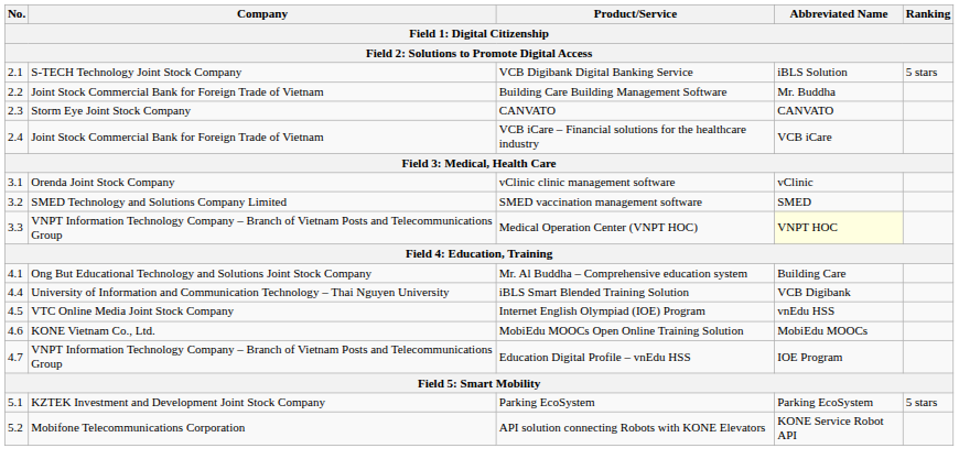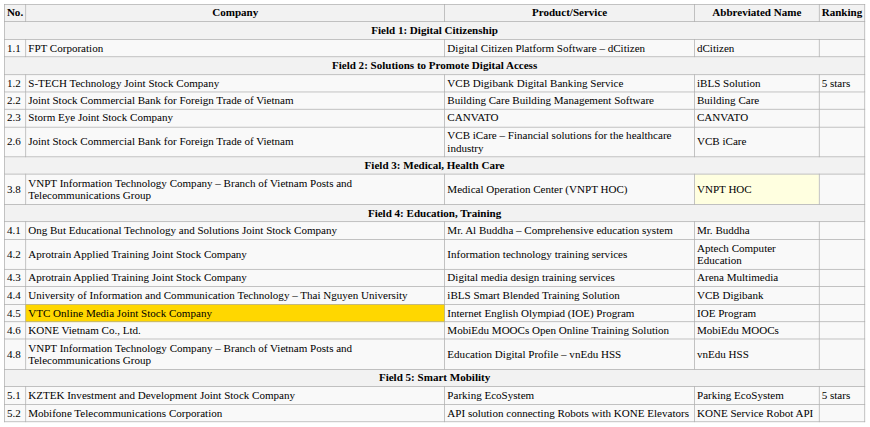+ row: 1.1 | FPT Corporation | Digital Citizen Platform Software – dCitizen | dCitizen
VCB Digibank Digital Banking Service | No.: 2.1 -> 1.2
Building Care Building Management Software | Abbreviated Name: Mr. Buddha -> Building Care
VCB iCare – Financial solutions for the healthcare industry | No.: 2.4 -> 2.6
- row: 3.1 | Orenda Joint Stock Company | vClinic clinic management software | vClinic
- row: 3.2 | SMED Technology and Solutions Company Limited | SMED vaccination management software | SMED
Medical Operation Center (VNPT HOC) | No.: 3.3 -> 3.8
Mr. Al Buddha – Comprehensive education system | Abbreviated Name: Building Care -> Mr. Buddha
+ row: 4.2 | Aprotrain Applied Training Joint Stock Company | Information technology training services | Aptech Computer Education
+ row: 4.3 | Aprotrain Applied Training Joint Stock Company | Digital media design training services | Arena Multimedia
Internet English Olympiad (IOE) Program | Company: no background -> gold background
Internet English Olympiad (IOE) Program | Abbreviated Name: vnEdu HSS -> IOE Program
Education Digital Profile – vnEdu HSS | No.: 4.7 -> 4.8
Education Digital Profile – vnEdu HSS | Abbreviated Name: IOE Program -> vnEdu HSS
